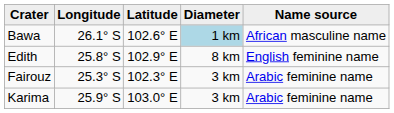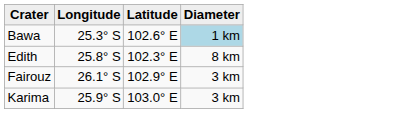- column: Name source | African masculine name | English feminine name | Arabic feminine name | Arabic feminine name
Bawa | Longitude: 26.1° S -> 25.3° S
Edith | Latitude: 102.9° E -> 102.3° E
Fairouz | Longitude: 25.3° S -> 26.1° S
Fairouz | Latitude: 102.3° E -> 102.9° E
